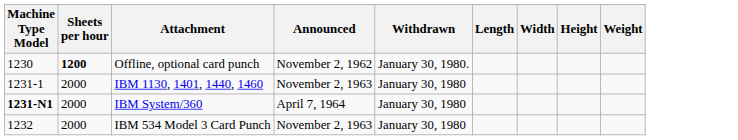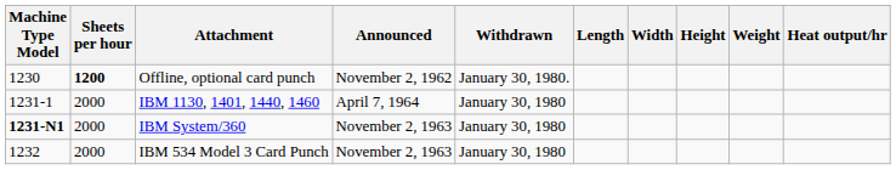+ column: Heat output/hr
IBM 1130, 1401, 1440, 1460 | Announced: November 2, 1963 -> April 7, 1964
IBM System/360 | Announced: April 7, 1964 -> November 2, 1963
